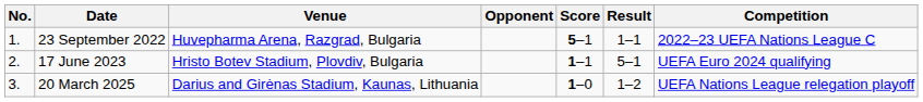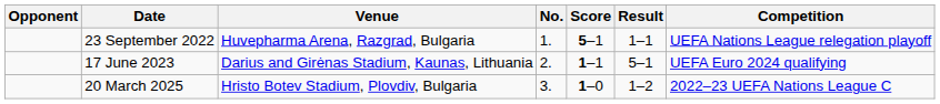columns swapped: No. <-> Opponent
23 September 2022 | Competition: 2022–23 UEFA Nations League C -> UEFA Nations League relegation playoff
17 June 2023 | Venue: Hristo Botev Stadium, Plovdiv, Bulgaria -> Darius and Girėnas Stadium, Kaunas, Lithuania
20 March 2025 | Venue: Darius and Girėnas Stadium, Kaunas, Lithuania -> Hristo Botev Stadium, Plovdiv, Bulgaria
20 March 2025 | Competition: UEFA Nations League relegation playoff -> 2022–23 UEFA Nations League C
